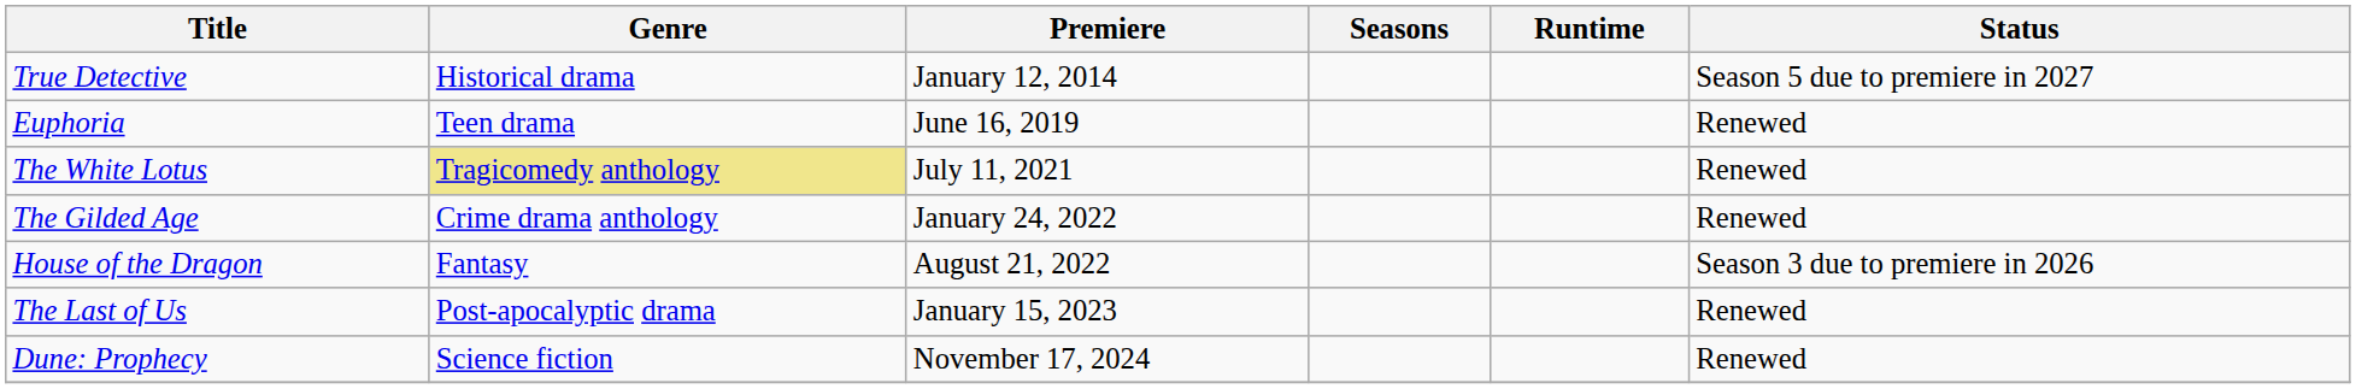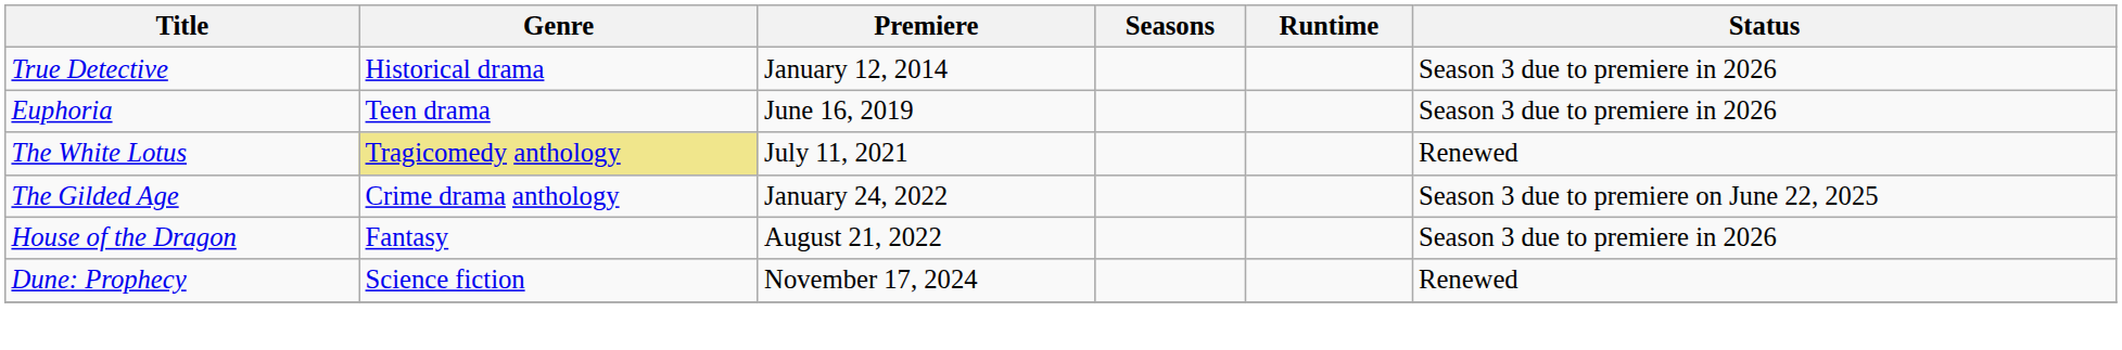True Detective | Status: Season 5 due to premiere in 2027 -> Season 3 due to premiere in 2026
Euphoria | Status: Renewed -> Season 3 due to premiere in 2026
The Gilded Age | Status: Renewed -> Season 3 due to premiere on June 22, 2025
- row: The Last of Us | Post-apocalyptic drama | January 15, 2023 | Renewed
